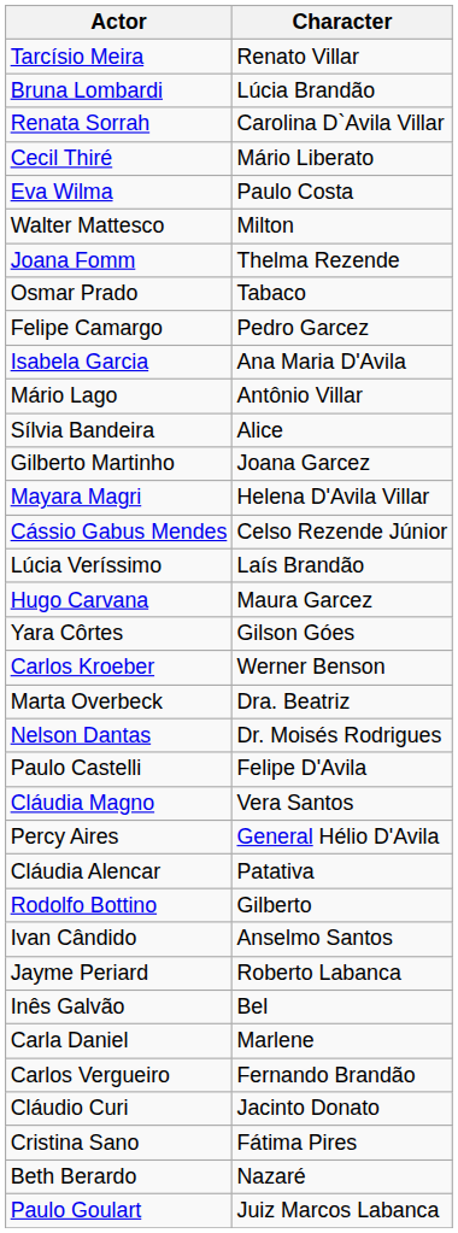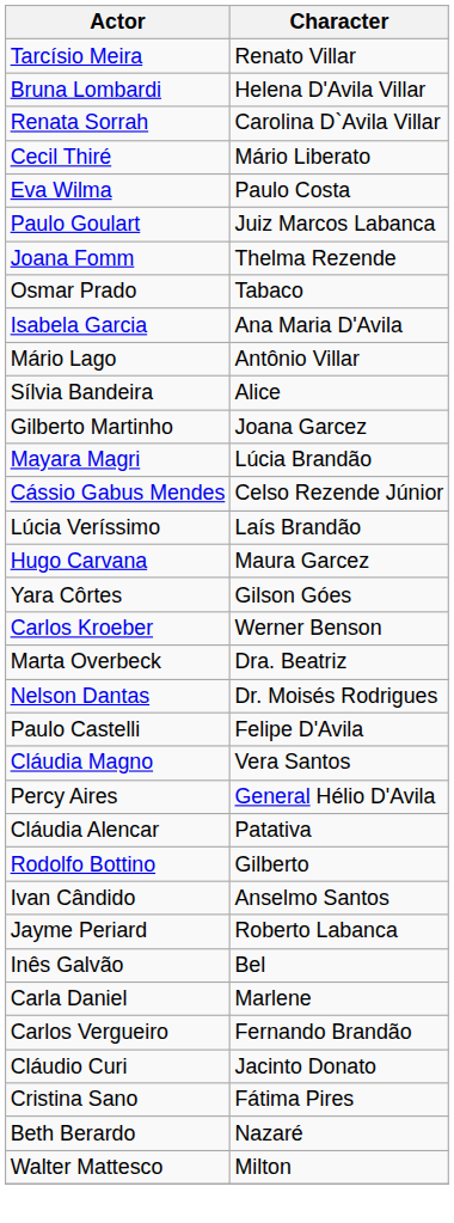Bruna Lombardi | Character: Lúcia Brandão -> Helena D'Avila Villar
rows swapped: Paulo Goulart <-> Walter Mattesco
- row: Felipe Camargo | Pedro Garcez
Mayara Magri | Character: Helena D'Avila Villar -> Lúcia Brandão
